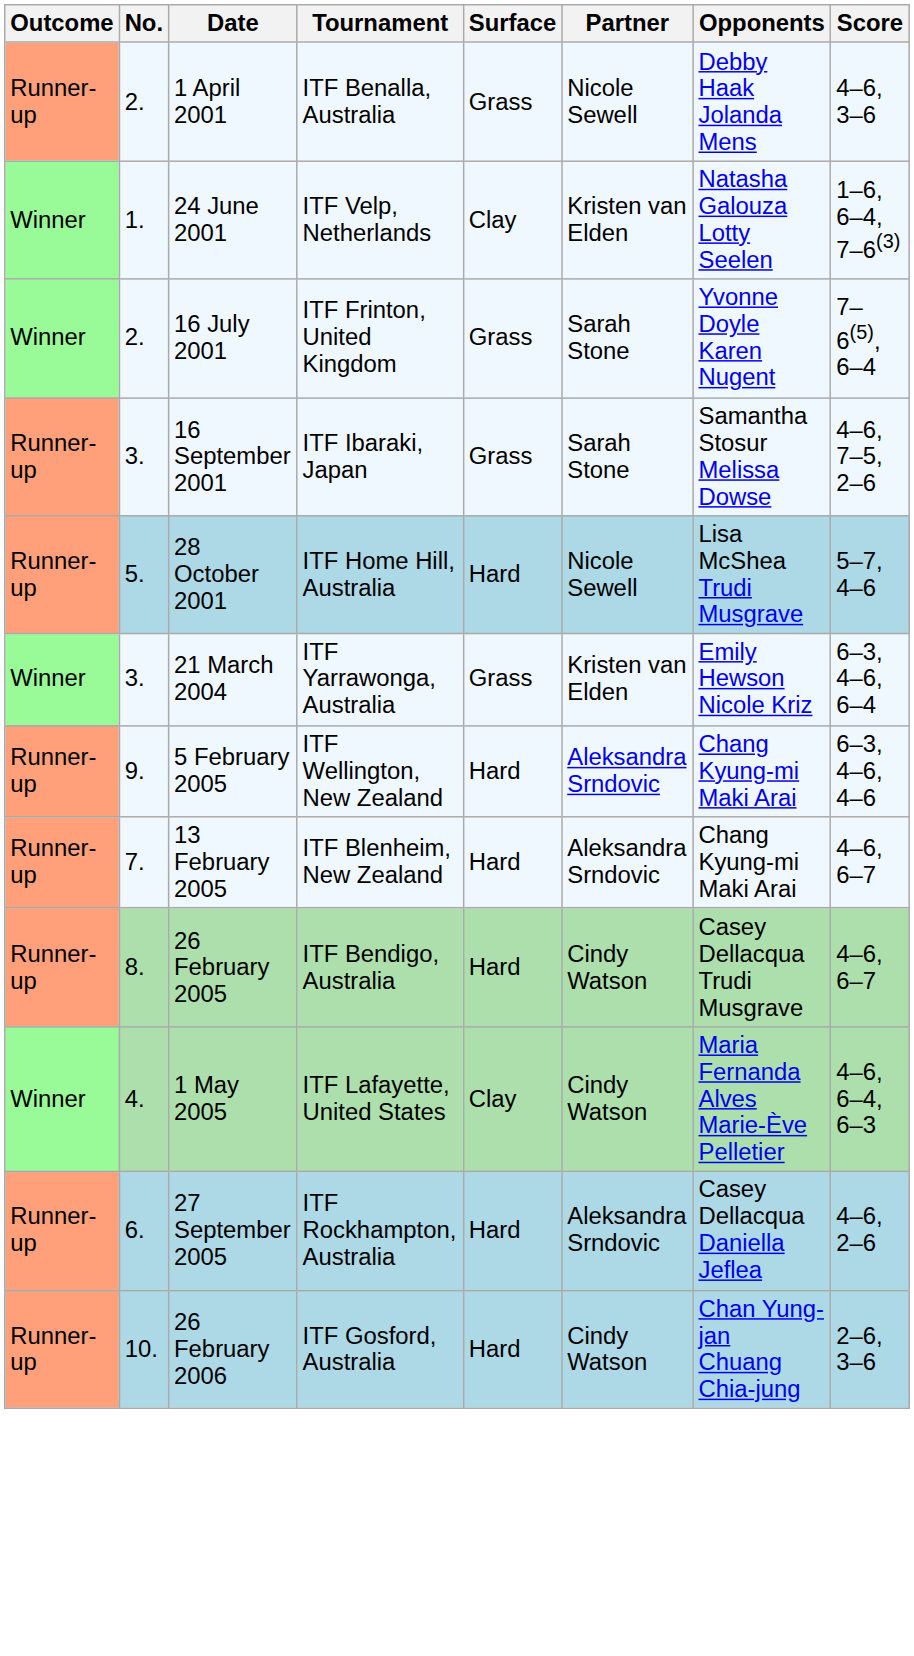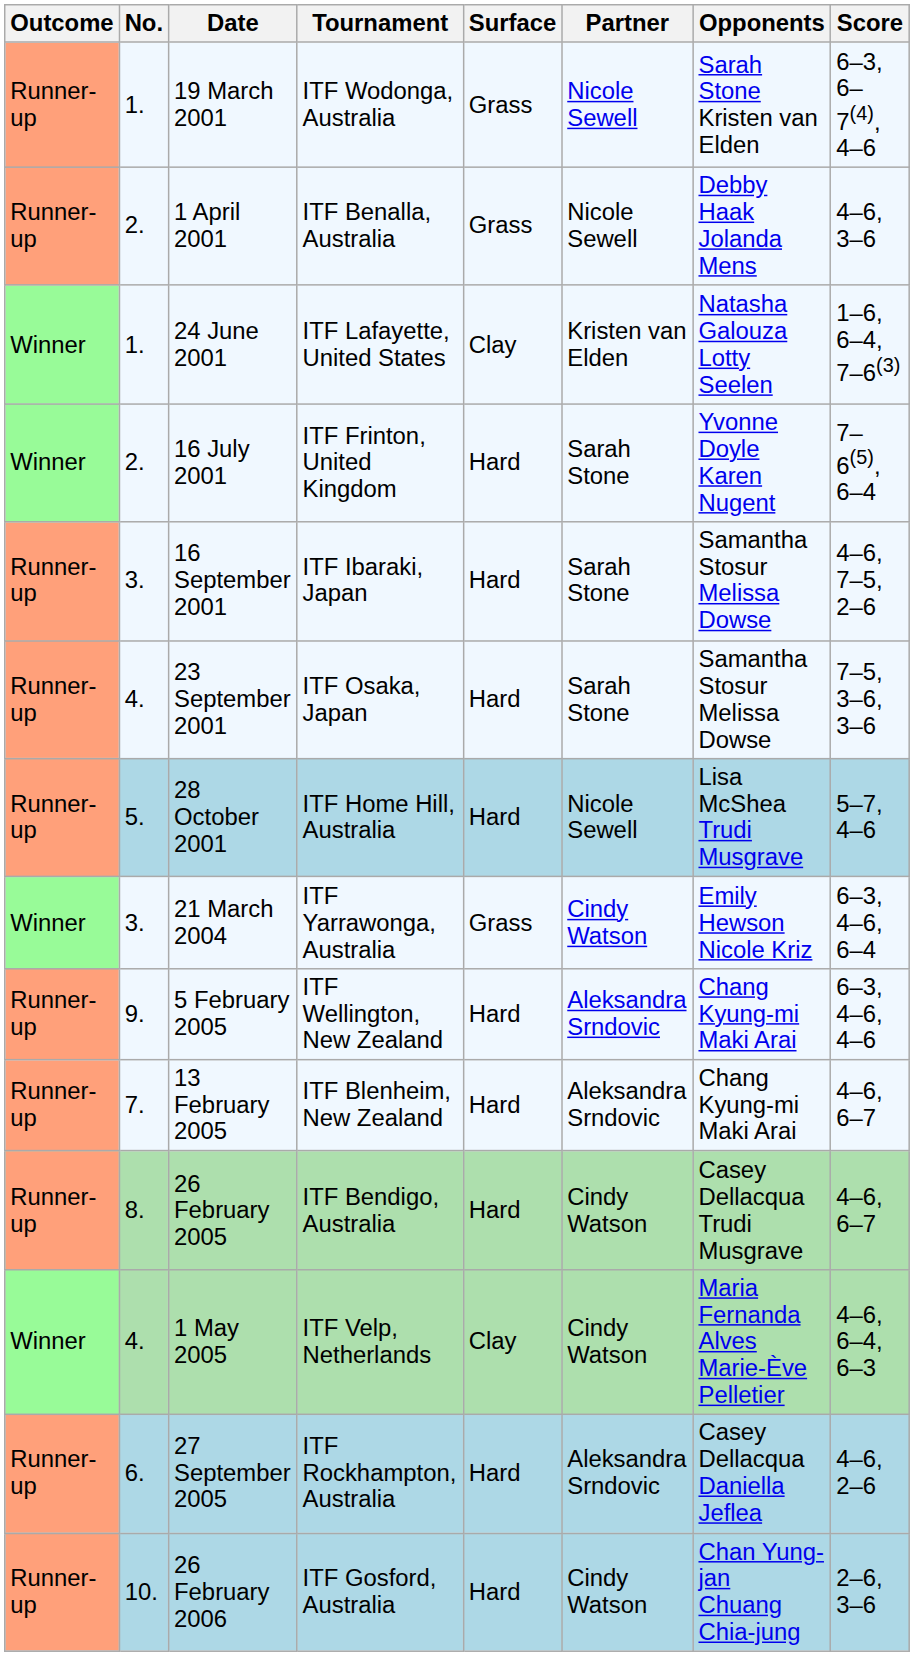+ row: Runner-up | 1. | 19 March 2001 | ITF Wodonga, Australia | Grass | Nicole Sewell | Sarah Stone Kristen van Elden | 6–3, 6–7(4), 4–6
24 June 2001 | Tournament: ITF Velp, Netherlands -> ITF Lafayette, United States
16 July 2001 | Surface: Grass -> Hard
16 September 2001 | Surface: Grass -> Hard
+ row: Runner-up | 4. | 23 September 2001 | ITF Osaka, Japan | Hard | Sarah Stone | Samantha Stosur Melissa Dowse | 7–5, 3–6, 3–6
21 March 2004 | Partner: Kristen van Elden -> Cindy Watson
1 May 2005 | Tournament: ITF Lafayette, United States -> ITF Velp, Netherlands
